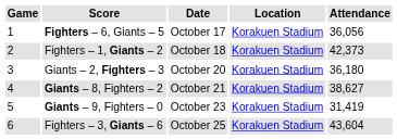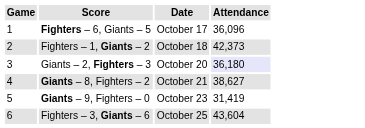- column: Location | Korakuen Stadium | Korakuen Stadium | Korakuen Stadium | Korakuen Stadium | Korakuen Stadium | Korakuen Stadium
Fighters – 6, Giants – 5 | Attendance: 36,056 -> 36,096
Giants – 2, Fighters – 3 | Attendance: no background -> lavender background
